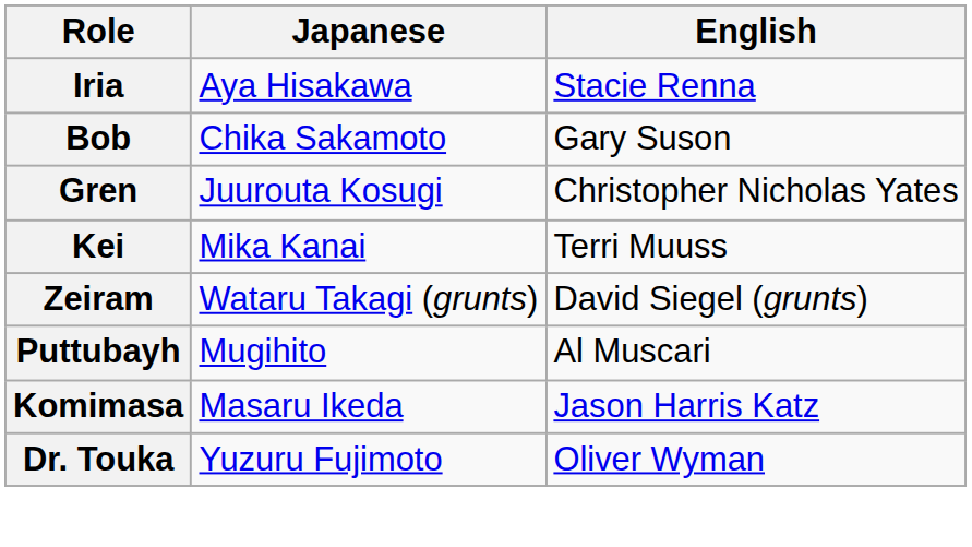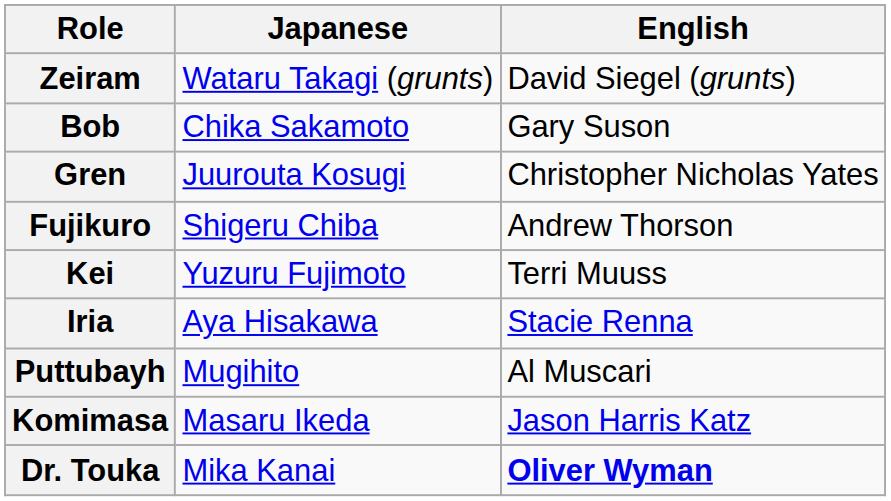rows swapped: Iria <-> Zeiram
+ row: Fujikuro | Shigeru Chiba | Andrew Thorson
Kei | Japanese: Mika Kanai -> Yuzuru Fujimoto
Dr. Touka | Japanese: Yuzuru Fujimoto -> Mika Kanai
Dr. Touka | English: normal -> bold
